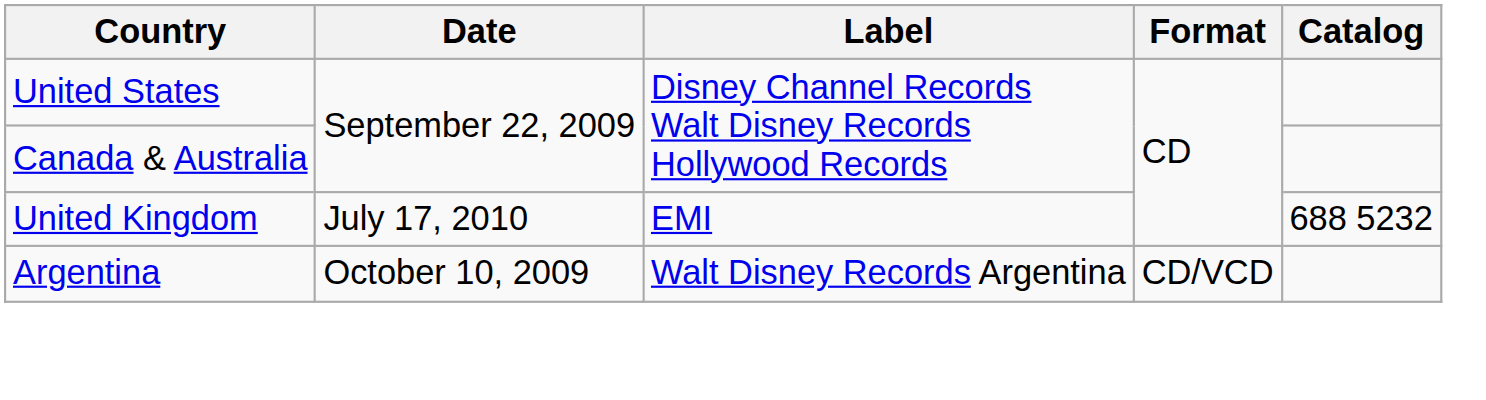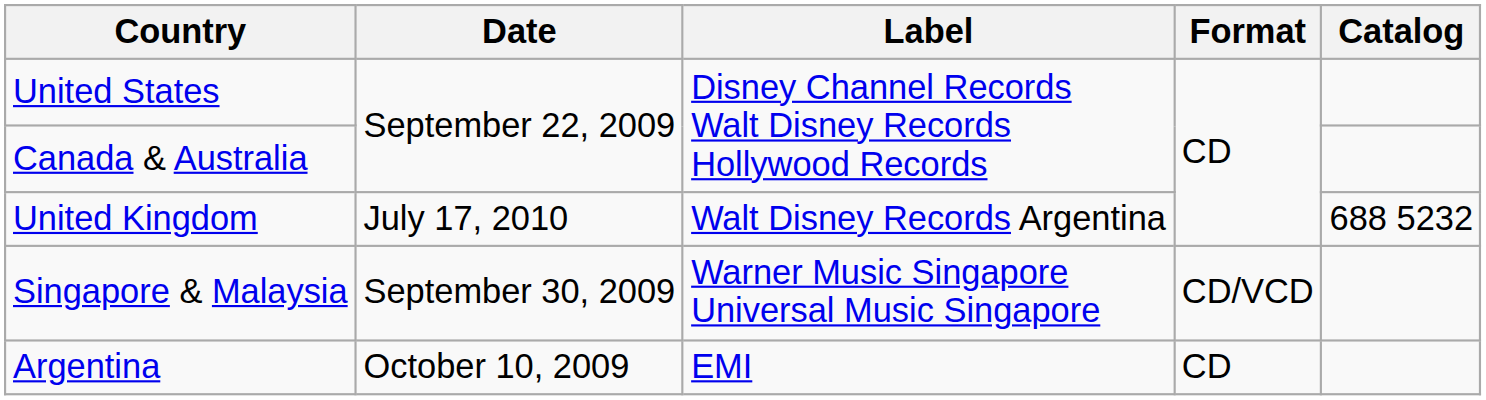United Kingdom | Label: EMI -> Walt Disney Records Argentina
+ row: Singapore & Malaysia | September 30, 2009 | Warner Music Singapore Universal Music Singapore | CD/VCD
Argentina | Label: Walt Disney Records Argentina -> EMI
Argentina | Format: CD/VCD -> CD
